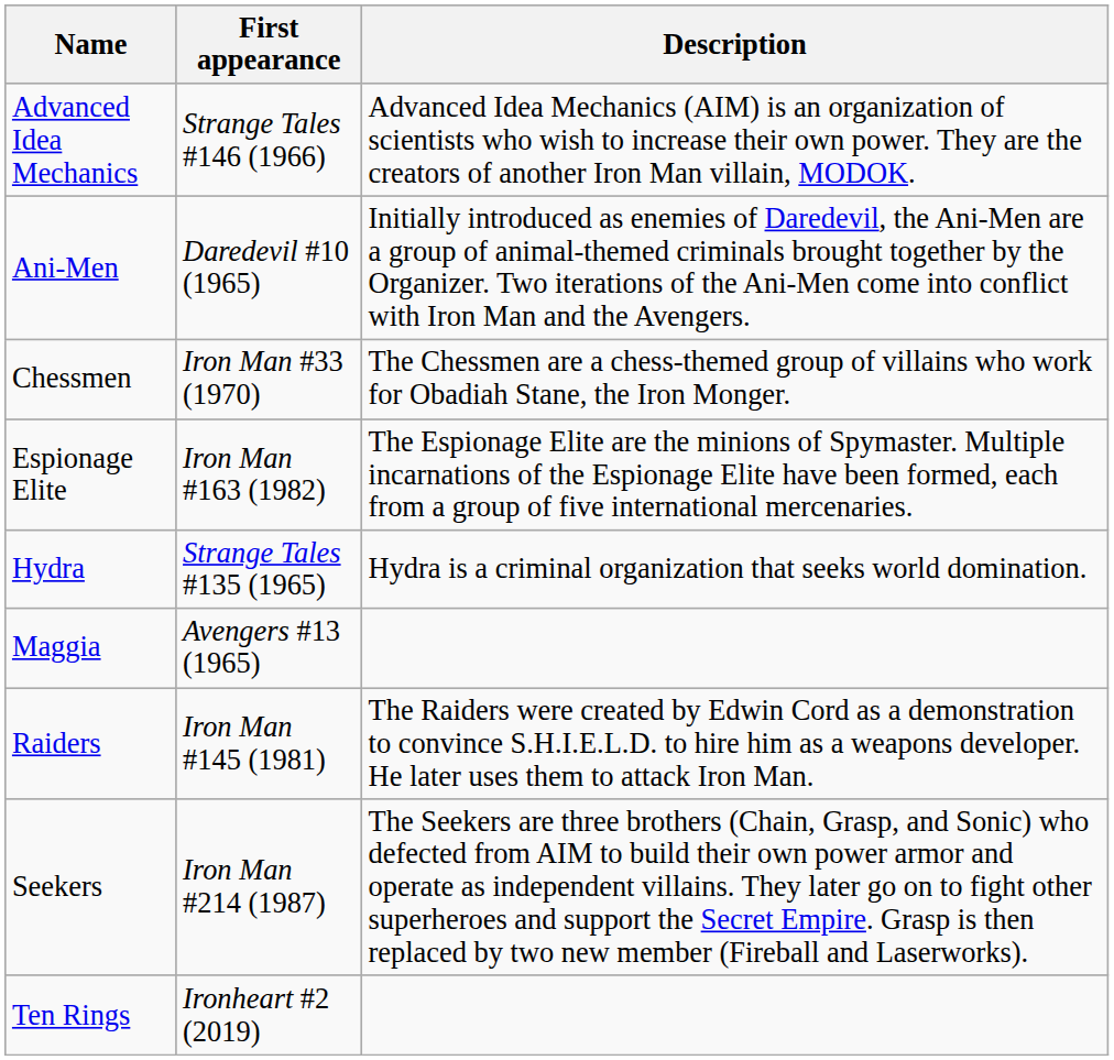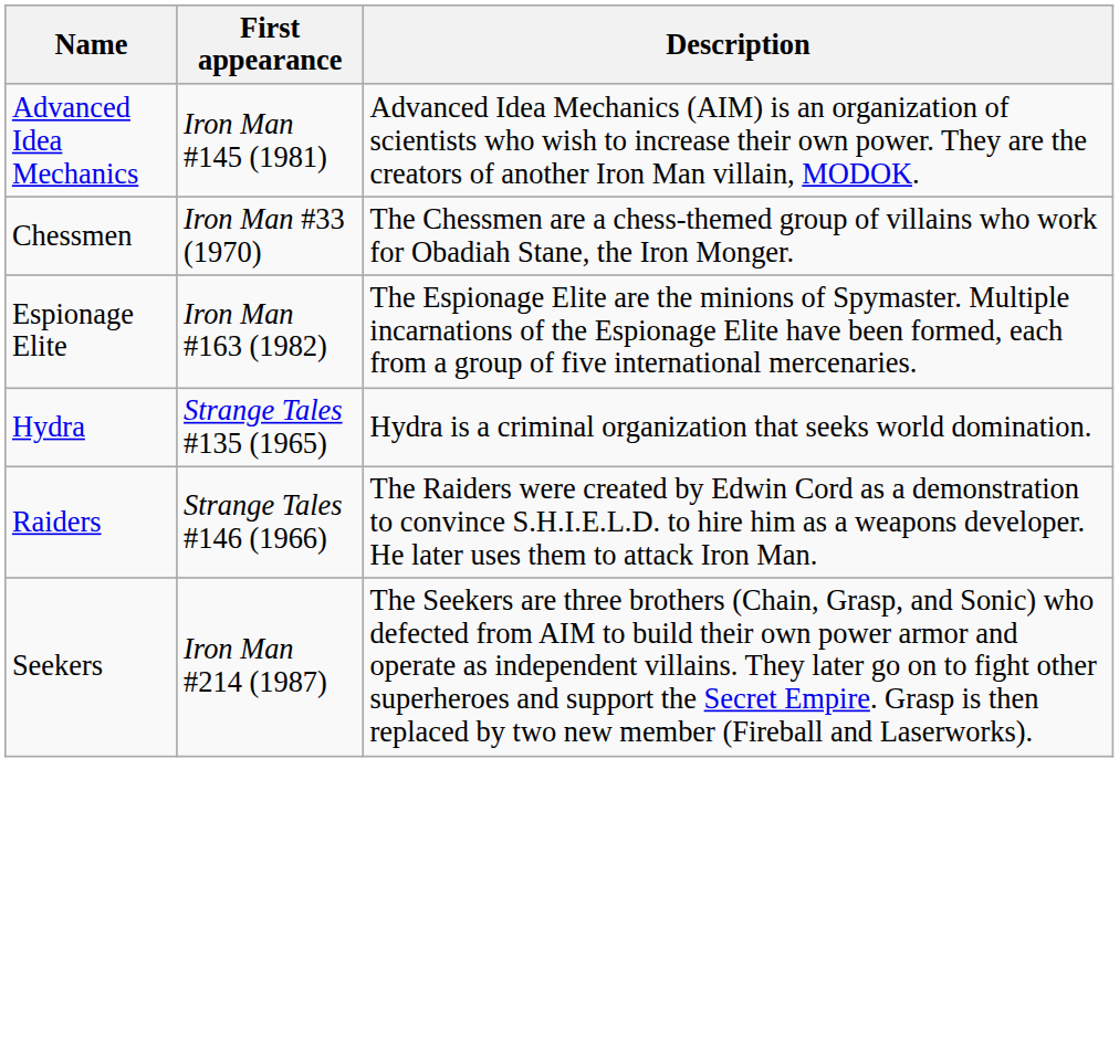Advanced Idea Mechanics | First appearance: Strange Tales #146 (1966) -> Iron Man #145 (1981)
- row: Ani-Men | Daredevil #10 (1965) | Initially introduced as enemies of Daredevil, the Ani-Men are a group of animal-themed criminals brought together by the Organizer. Two iterations of the Ani-Men come into conflict with Iron Man and the Avengers.
- row: Maggia | Avengers #13 (1965)
Raiders | First appearance: Iron Man #145 (1981) -> Strange Tales #146 (1966)
- row: Ten Rings | Ironheart #2 (2019)
